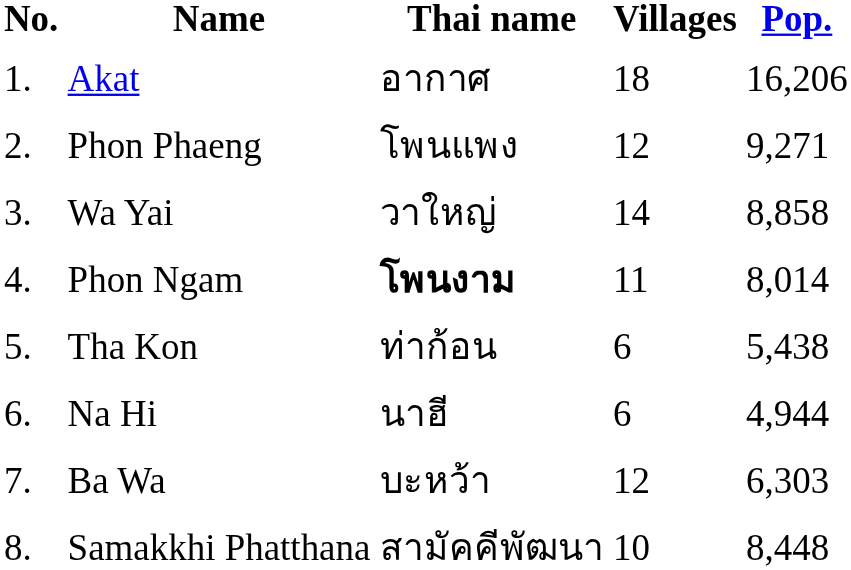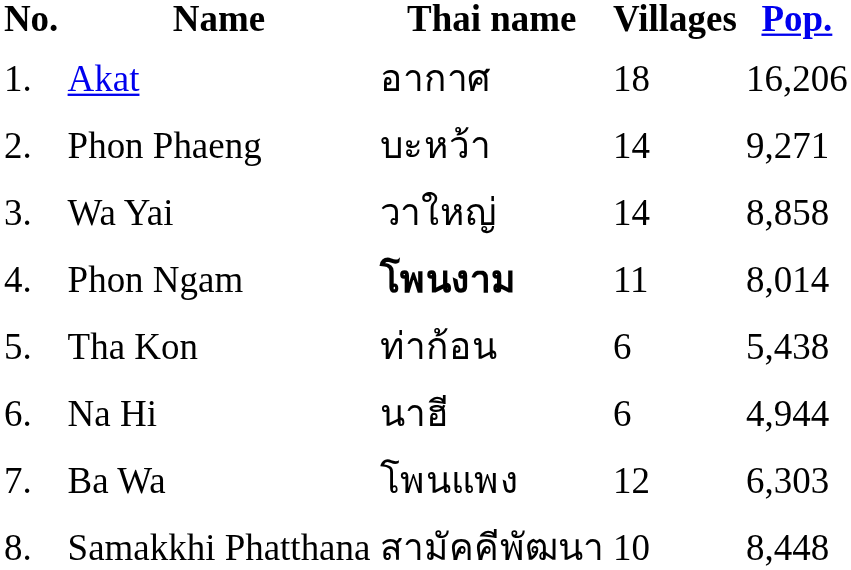Phon Phaeng | Thai name: โพนแพง -> บะหว้า
Phon Phaeng | Villages: 12 -> 14
Ba Wa | Thai name: บะหว้า -> โพนแพง
